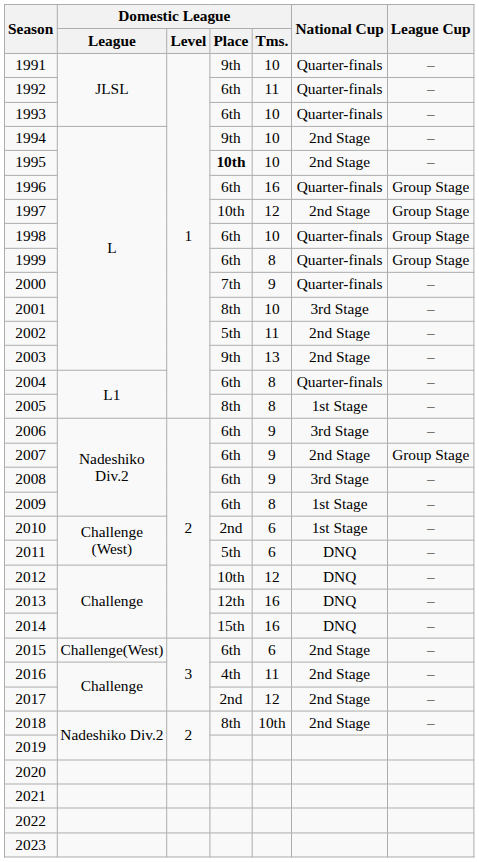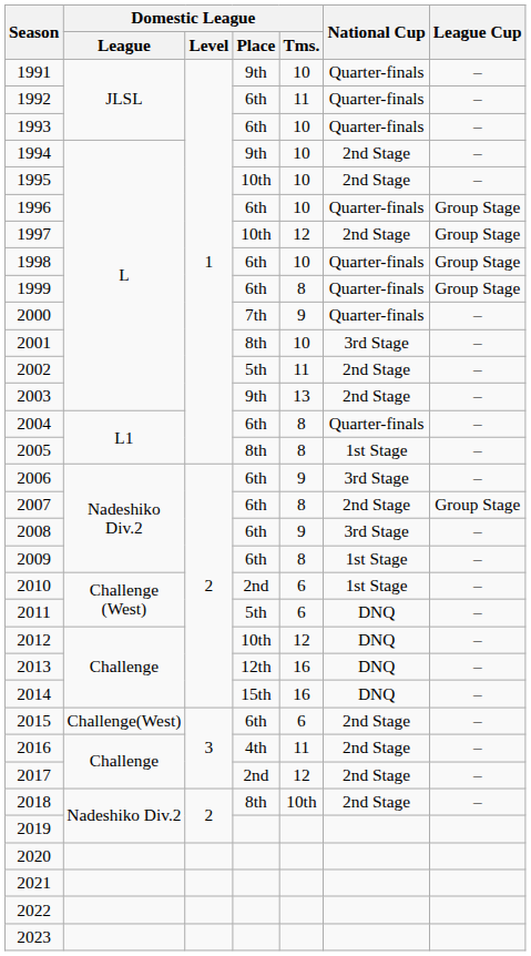1995 | Domestic League / Place: bold -> normal
1996 | Domestic League / Tms.: 16 -> 10
2007 | Domestic League / Tms.: 9 -> 8
